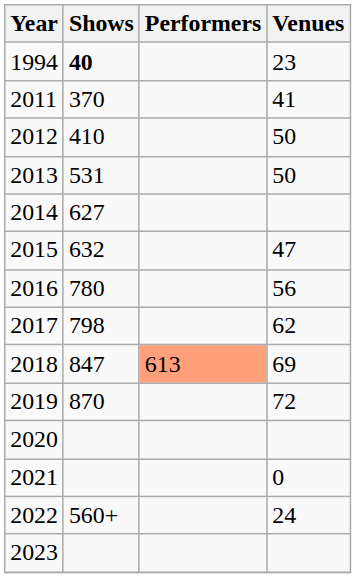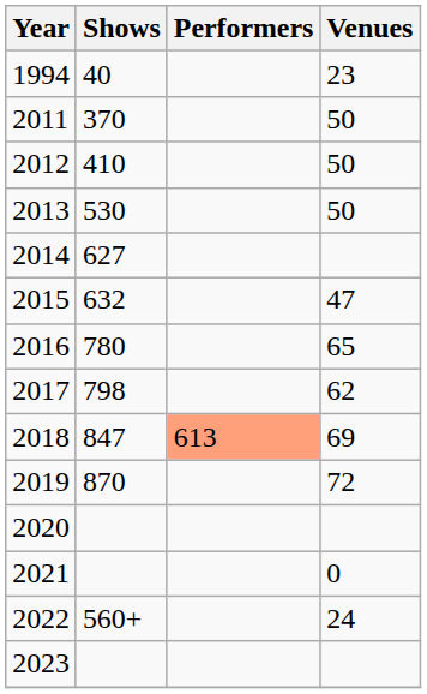1994 | Shows: bold -> normal
2011 | Venues: 41 -> 50
2013 | Shows: 531 -> 530
2016 | Venues: 56 -> 65
